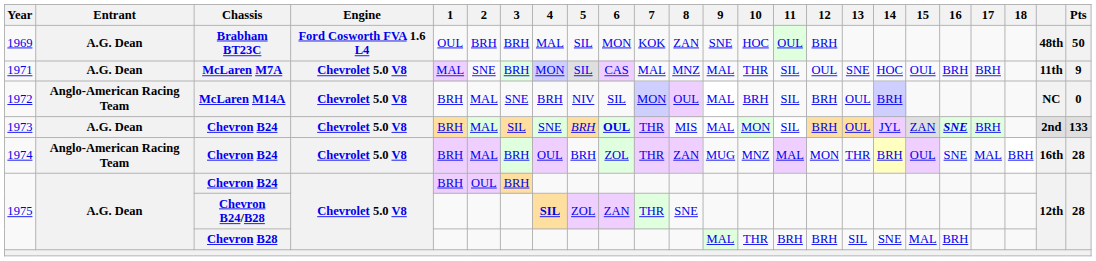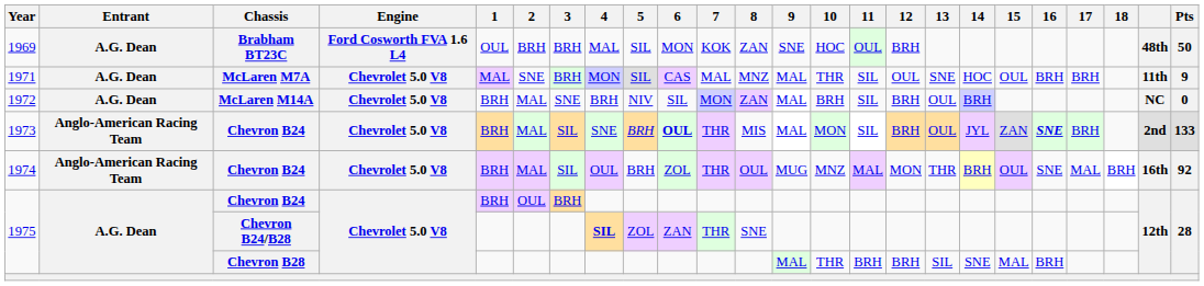1972 | Entrant: Anglo-American Racing Team -> A.G. Dean
1972 | 8: OUL -> ZAN
1973 | Entrant: A.G. Dean -> Anglo-American Racing Team
1974 | 3: BRH -> SIL
1974 | 8: ZAN -> OUL
1974 | Pts: 28 -> 92
